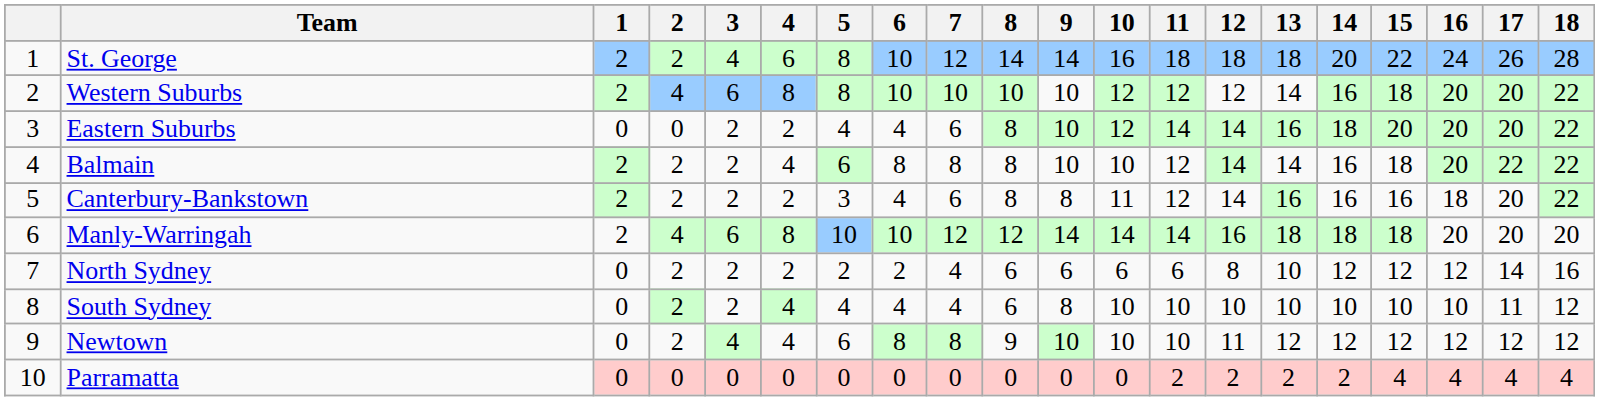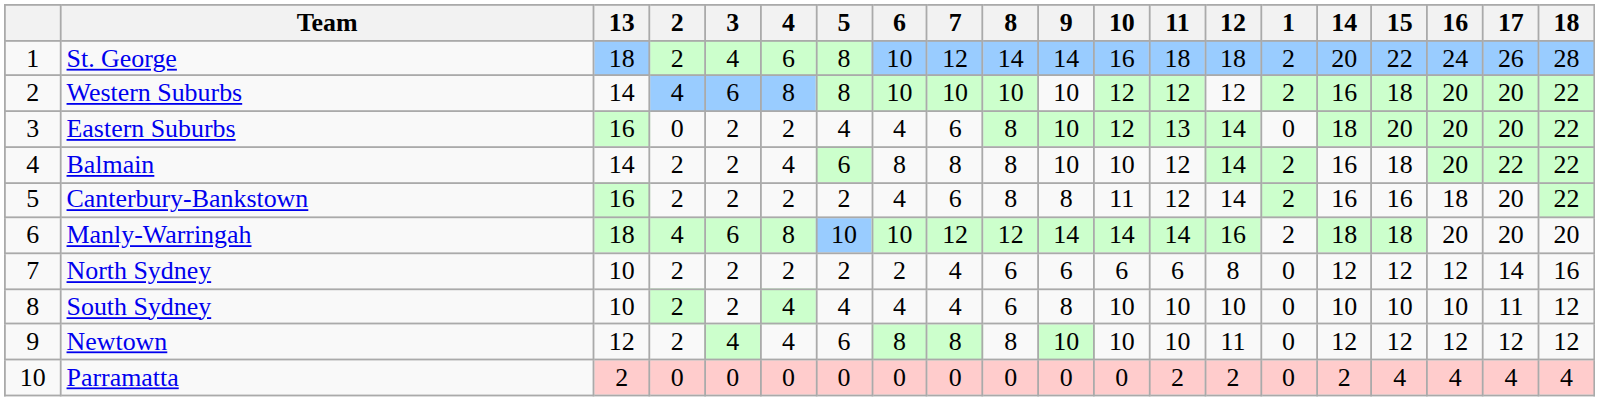columns swapped: 1 <-> 13
Eastern Suburbs | 11: 14 -> 13
Canterbury-Bankstown | 5: 3 -> 2
Newtown | 8: 9 -> 8
